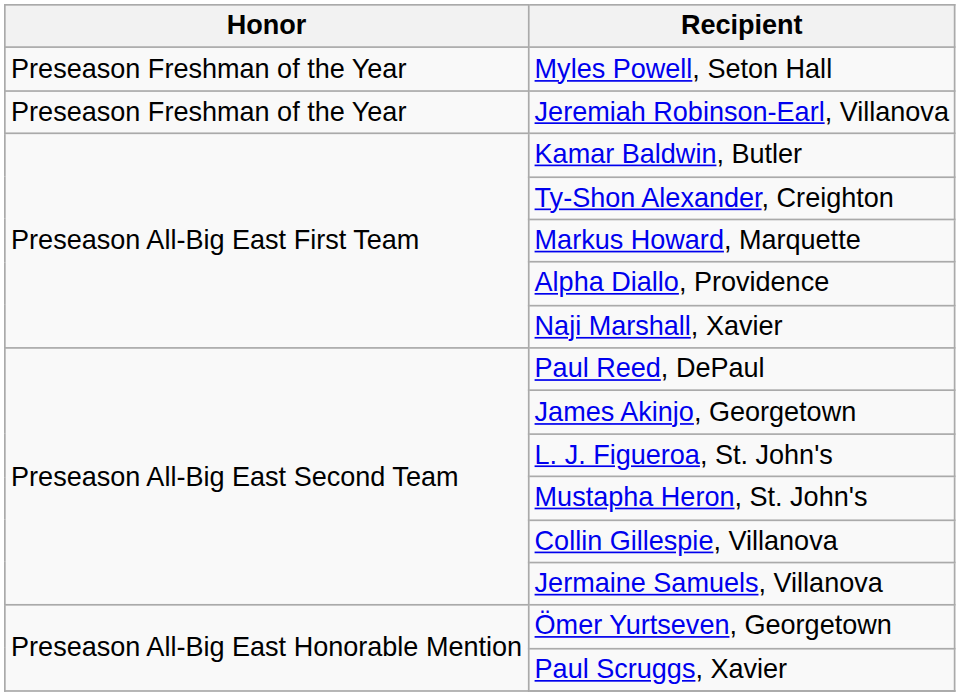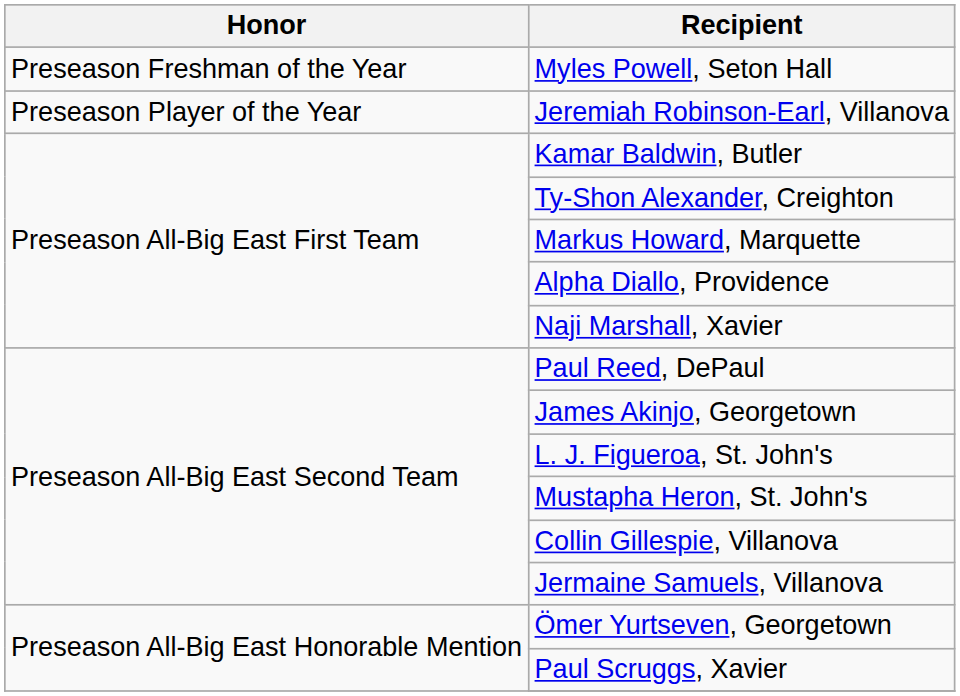Jeremiah Robinson-Earl, Villanova | Honor: Preseason Freshman of the Year -> Preseason Player of the Year
